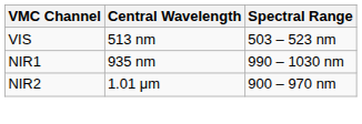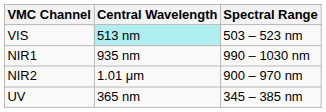VIS | Central Wavelength: no background -> paleturquoise background
+ row: UV | 365 nm | 345 – 385 nm
